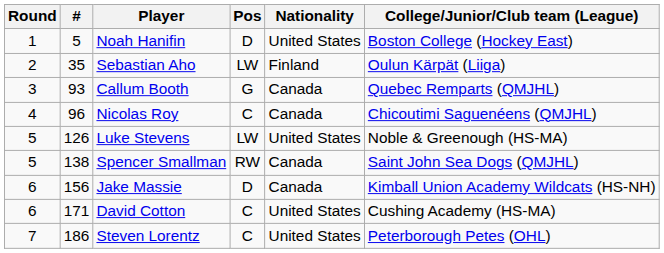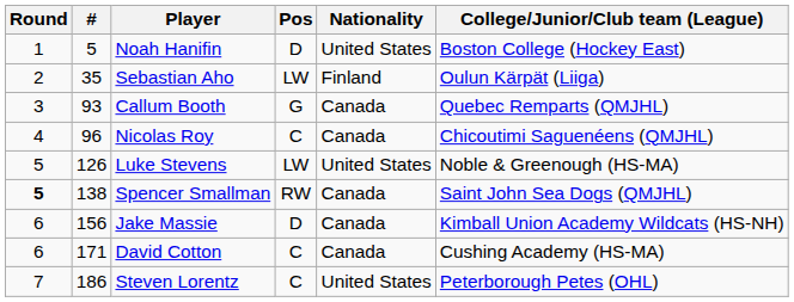Spencer Smallman | Round: normal -> bold
David Cotton | Nationality: United States -> Canada
